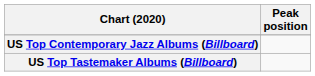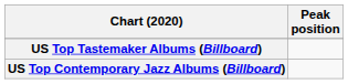rows swapped: US Top Contemporary Jazz Albums (Billboard) <-> US Top Tastemaker Albums (Billboard)
